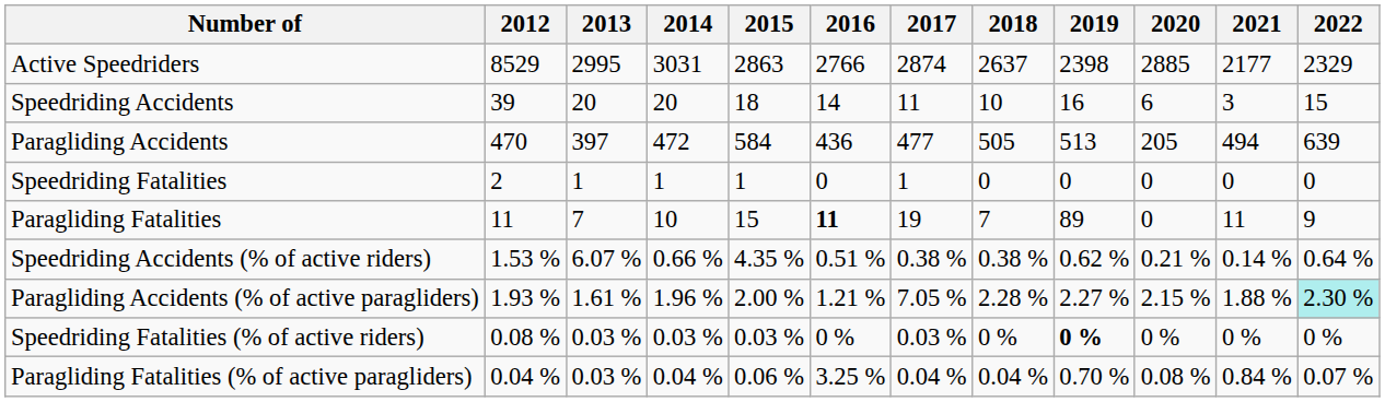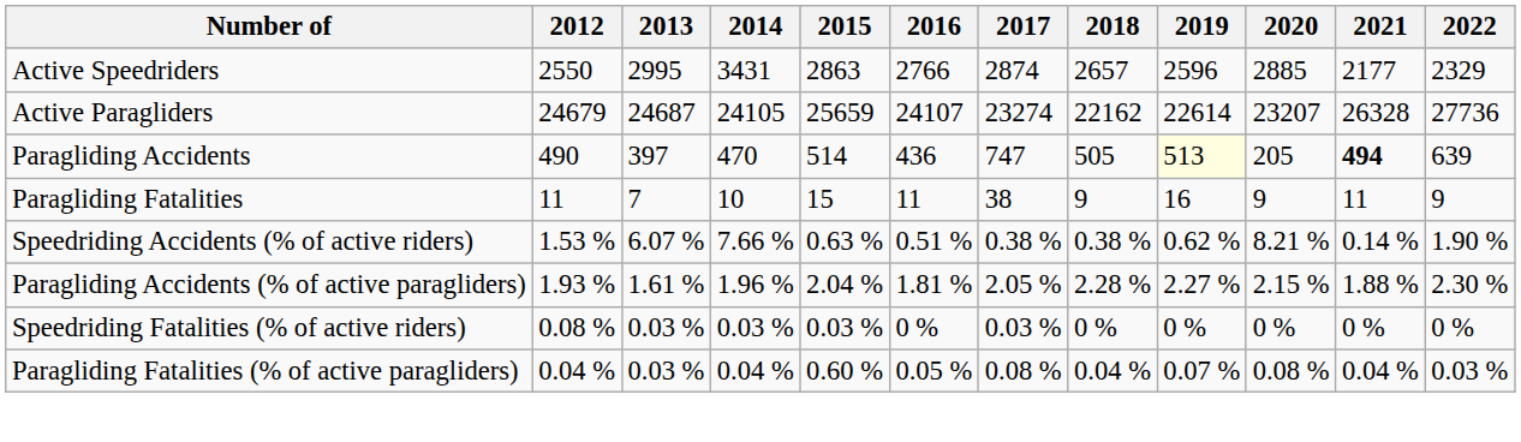Active Speedriders | 2012: 8529 -> 2550
Active Speedriders | 2014: 3031 -> 3431
Active Speedriders | 2018: 2637 -> 2657
Active Speedriders | 2019: 2398 -> 2596
+ row: Active Paragliders | 24679 | 24687 | 24105 | 25659 | 24107 | 23274 | 22162 | 22614 | 23207 | 26328 | 27736
- row: Speedriding Accidents | 39 | 20 | 20 | 18 | 14 | 11 | 10 | 16 | 6 | 3 | 15
Paragliding Accidents | 2012: 470 -> 490
Paragliding Accidents | 2014: 472 -> 470
Paragliding Accidents | 2015: 584 -> 514
Paragliding Accidents | 2017: 477 -> 747
Paragliding Accidents | 2019: no background -> lightyellow background
Paragliding Accidents | 2021: normal -> bold
- row: Speedriding Fatalities | 2 | 1 | 1 | 1 | 0 | 1 | 0 | 0 | 0 | 0 | 0
Paragliding Fatalities | 2016: bold -> normal
Paragliding Fatalities | 2017: 19 -> 38
Paragliding Fatalities | 2018: 7 -> 9
Paragliding Fatalities | 2019: 89 -> 16
Paragliding Fatalities | 2020: 0 -> 9
Speedriding Accidents (% of active riders) | 2014: 0.66 % -> 7.66 %
Speedriding Accidents (% of active riders) | 2015: 4.35 % -> 0.63 %
Speedriding Accidents (% of active riders) | 2020: 0.21 % -> 8.21 %
Speedriding Accidents (% of active riders) | 2022: 0.64 % -> 1.90 %
Paragliding Accidents (% of active paragliders) | 2015: 2.00 % -> 2.04 %
Paragliding Accidents (% of active paragliders) | 2016: 1.21 % -> 1.81 %
Paragliding Accidents (% of active paragliders) | 2017: 7.05 % -> 2.05 %
Paragliding Accidents (% of active paragliders) | 2022: paleturquoise background -> no background
Speedriding Fatalities (% of active riders) | 2019: bold -> normal
Paragliding Fatalities (% of active paragliders) | 2015: 0.06 % -> 0.60 %
Paragliding Fatalities (% of active paragliders) | 2016: 3.25 % -> 0.05 %
Paragliding Fatalities (% of active paragliders) | 2017: 0.04 % -> 0.08 %
Paragliding Fatalities (% of active paragliders) | 2019: 0.70 % -> 0.07 %
Paragliding Fatalities (% of active paragliders) | 2021: 0.84 % -> 0.04 %
Paragliding Fatalities (% of active paragliders) | 2022: 0.07 % -> 0.03 %
